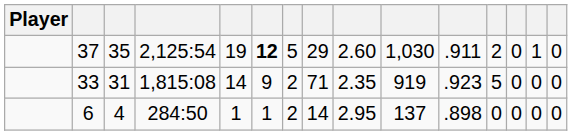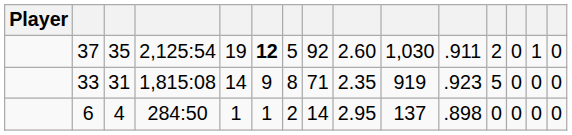37 | column 8: 29 -> 92
33 | column 7: 2 -> 8
